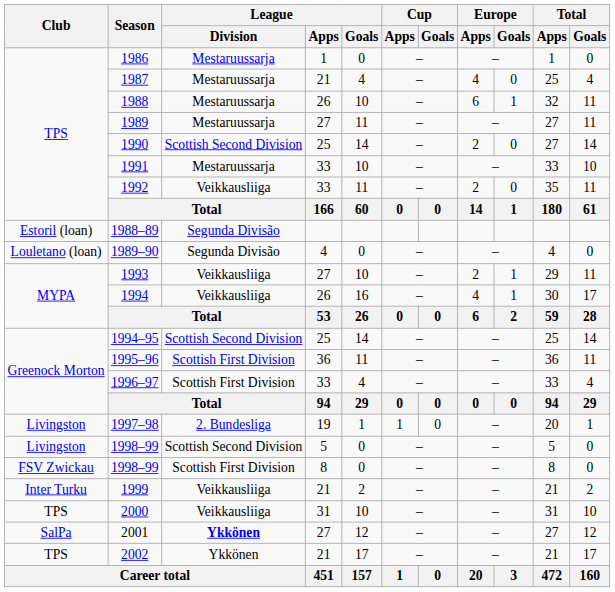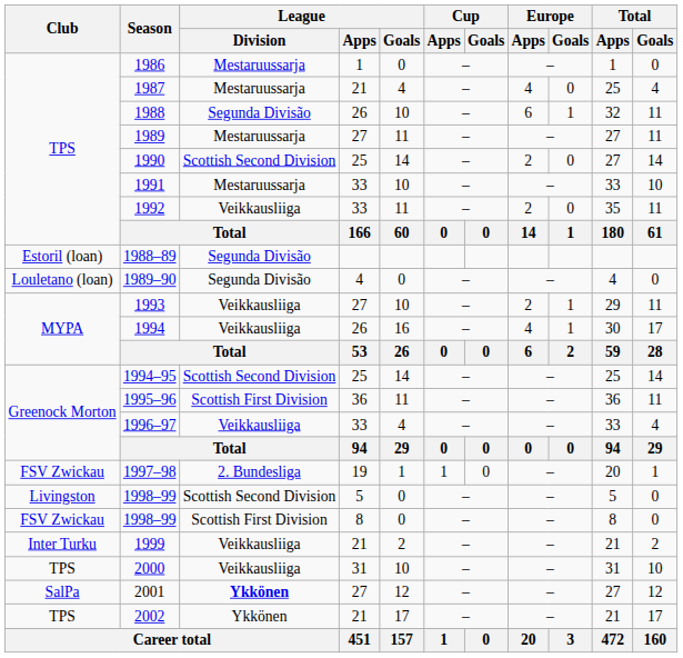1988 | League / Division: Mestaruussarja -> Segunda Divisão
1996–97 | League / Division: Scottish First Division -> Veikkausliiga
1997–98 | Club: Livingston -> FSV Zwickau
